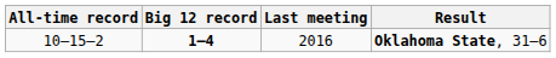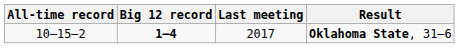Oklahoma State, 31–6 | Last meeting: 2016 -> 2017
